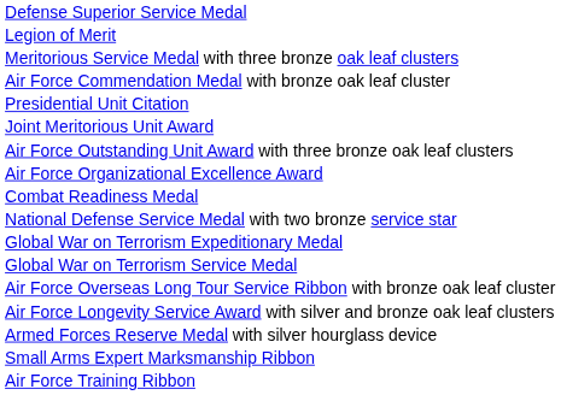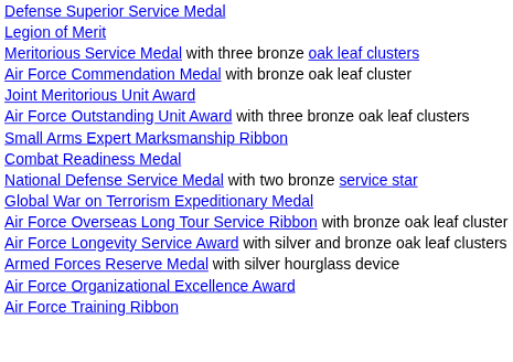- row: Presidential Unit Citation
rows swapped: Air Force Organizational Excellence Award <-> Small Arms Expert Marksmanship Ribbon
- row: Global War on Terrorism Service Medal
